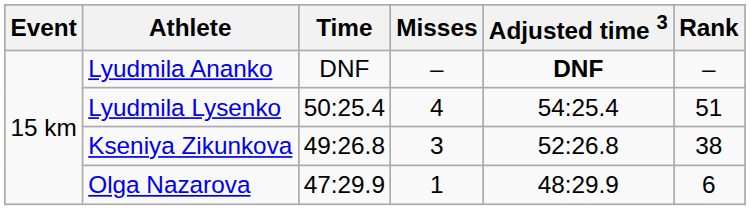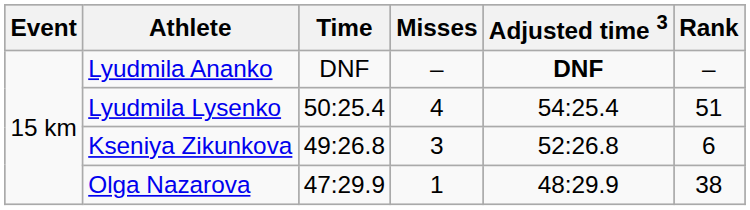Kseniya Zikunkova | Rank: 38 -> 6
Olga Nazarova | Rank: 6 -> 38
